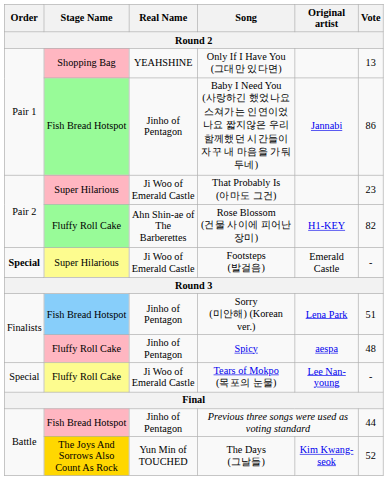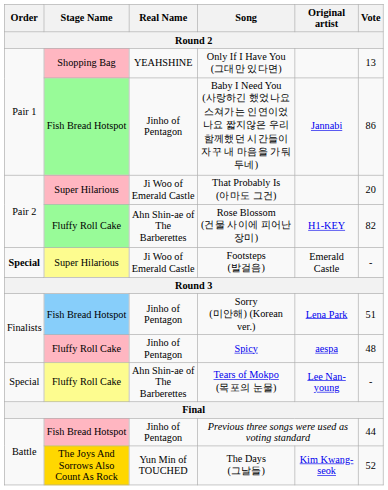That Probably Is (아마도 그건) | Vote: 23 -> 20
Tears of Mokpo (목포의 눈물) | Real Name: Ji Woo of Emerald Castle -> Ahn Shin-ae of The Barberettes
